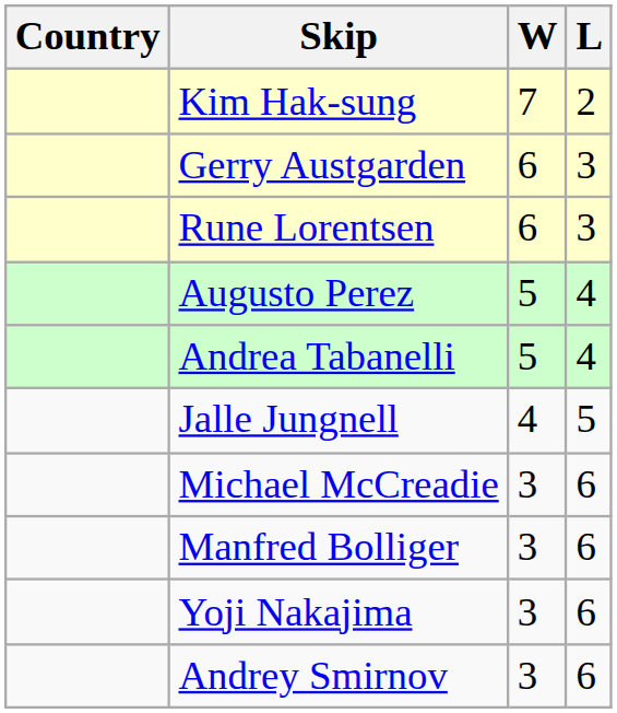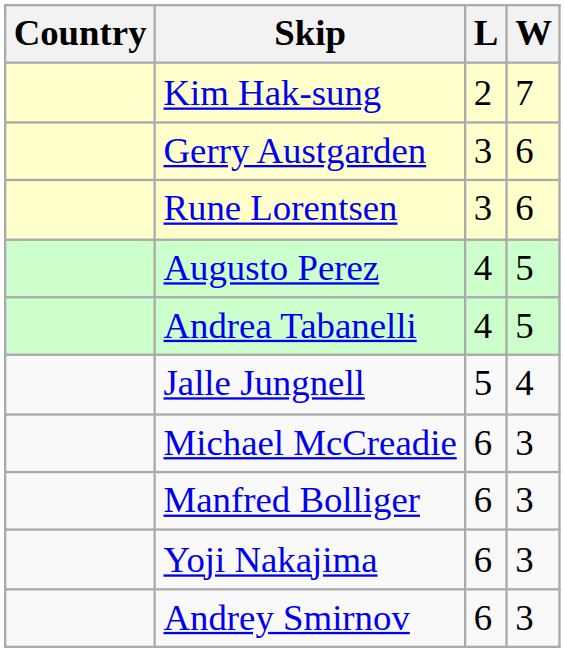columns swapped: W <-> L
